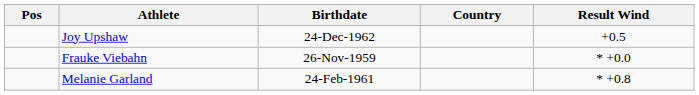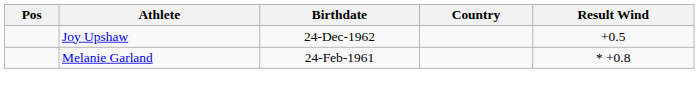- row: Frauke Viebahn | 26-Nov-1959 | * +0.0
